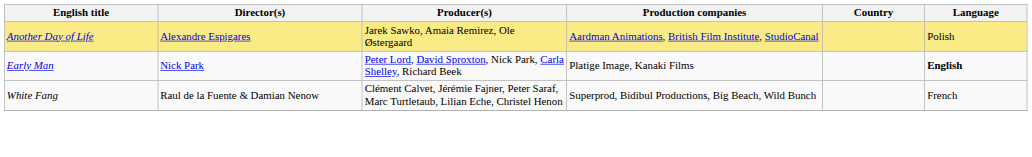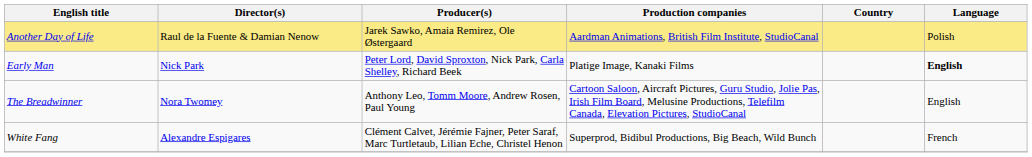Another Day of Life | Director(s): Alexandre Espigares -> Raul de la Fuente & Damian Nenow
+ row: The Breadwinner | Nora Twomey | Anthony Leo, Tomm Moore, Andrew Rosen, Paul Young | Cartoon Saloon, Aircraft Pictures, Guru Studio, Jolie Pas, Irish Film Board, Melusine Productions, Telefilm Canada, Elevation Pictures, StudioCanal | English
White Fang | Director(s): Raul de la Fuente & Damian Nenow -> Alexandre Espigares
